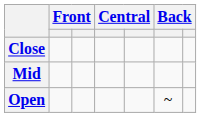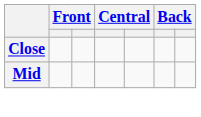- row: Open | ~
